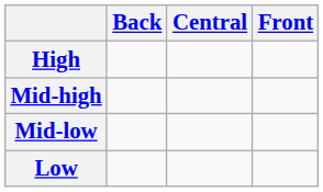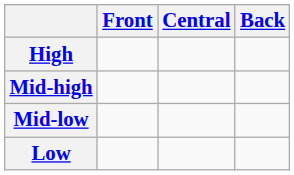columns swapped: Front <-> Back
